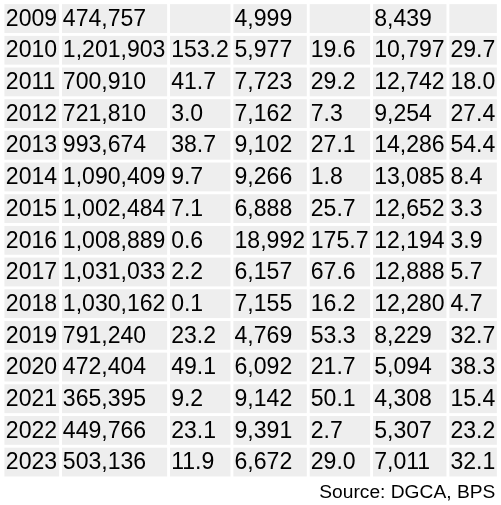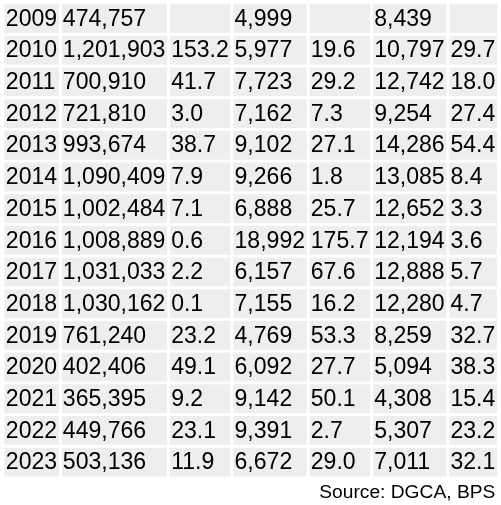2014 | column 3: 9.7 -> 7.9
2016 | column 7: 3.9 -> 3.6
2019 | column 2: 791,240 -> 761,240
2019 | column 6: 8,229 -> 8,259
2020 | column 2: 472,404 -> 402,406
2020 | column 5: 21.7 -> 27.7
